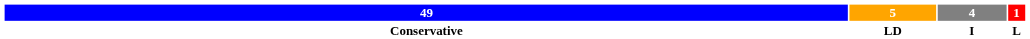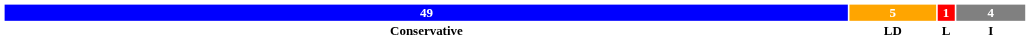columns swapped: 4 <-> 1
